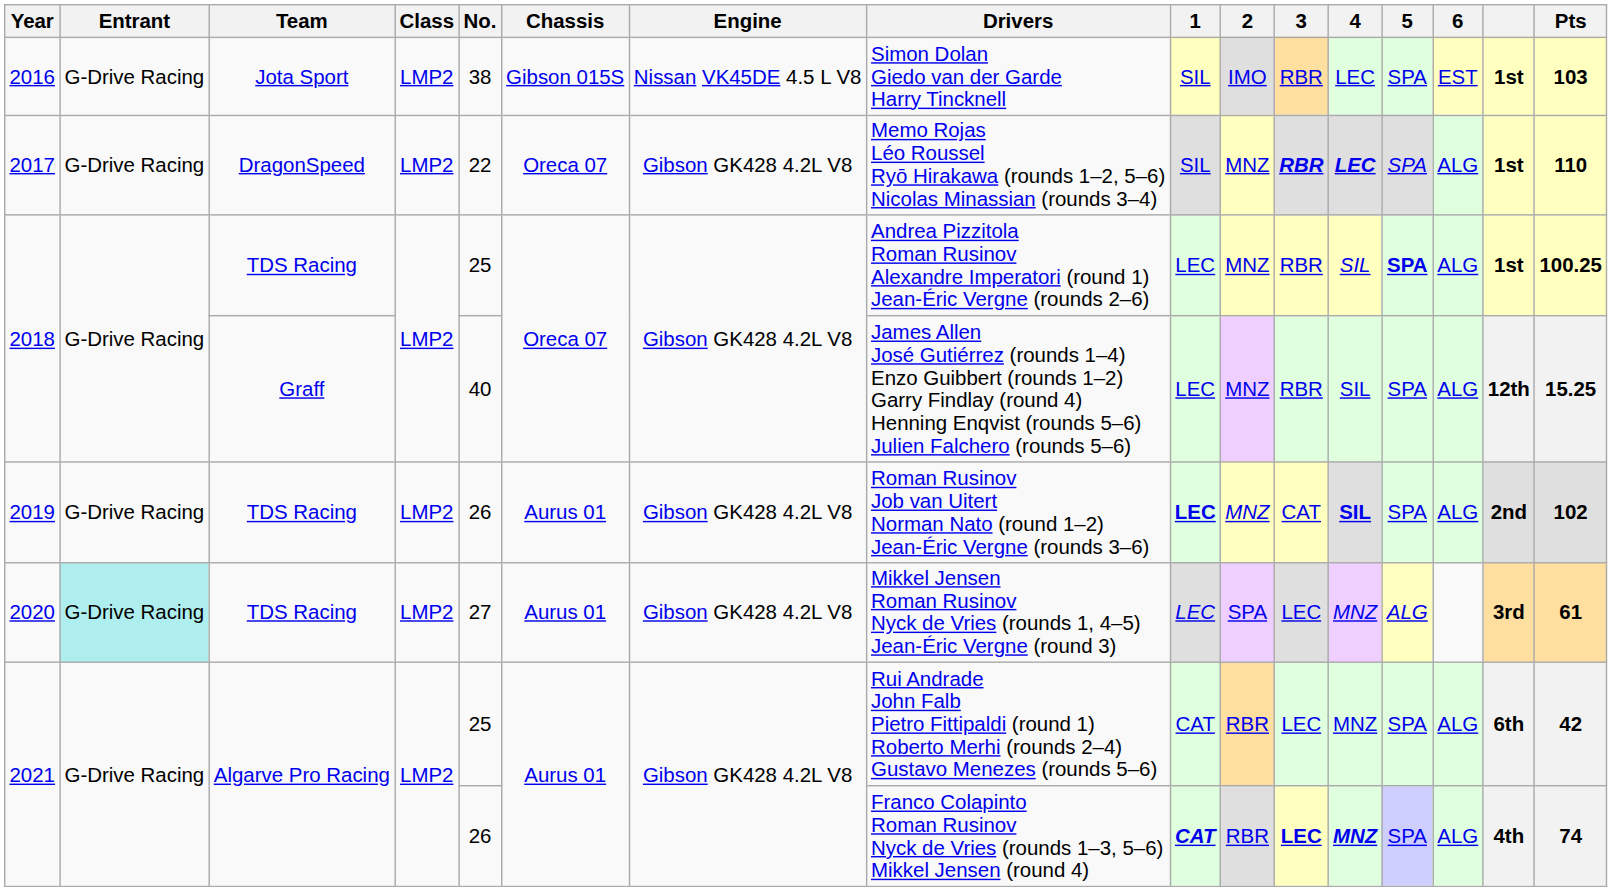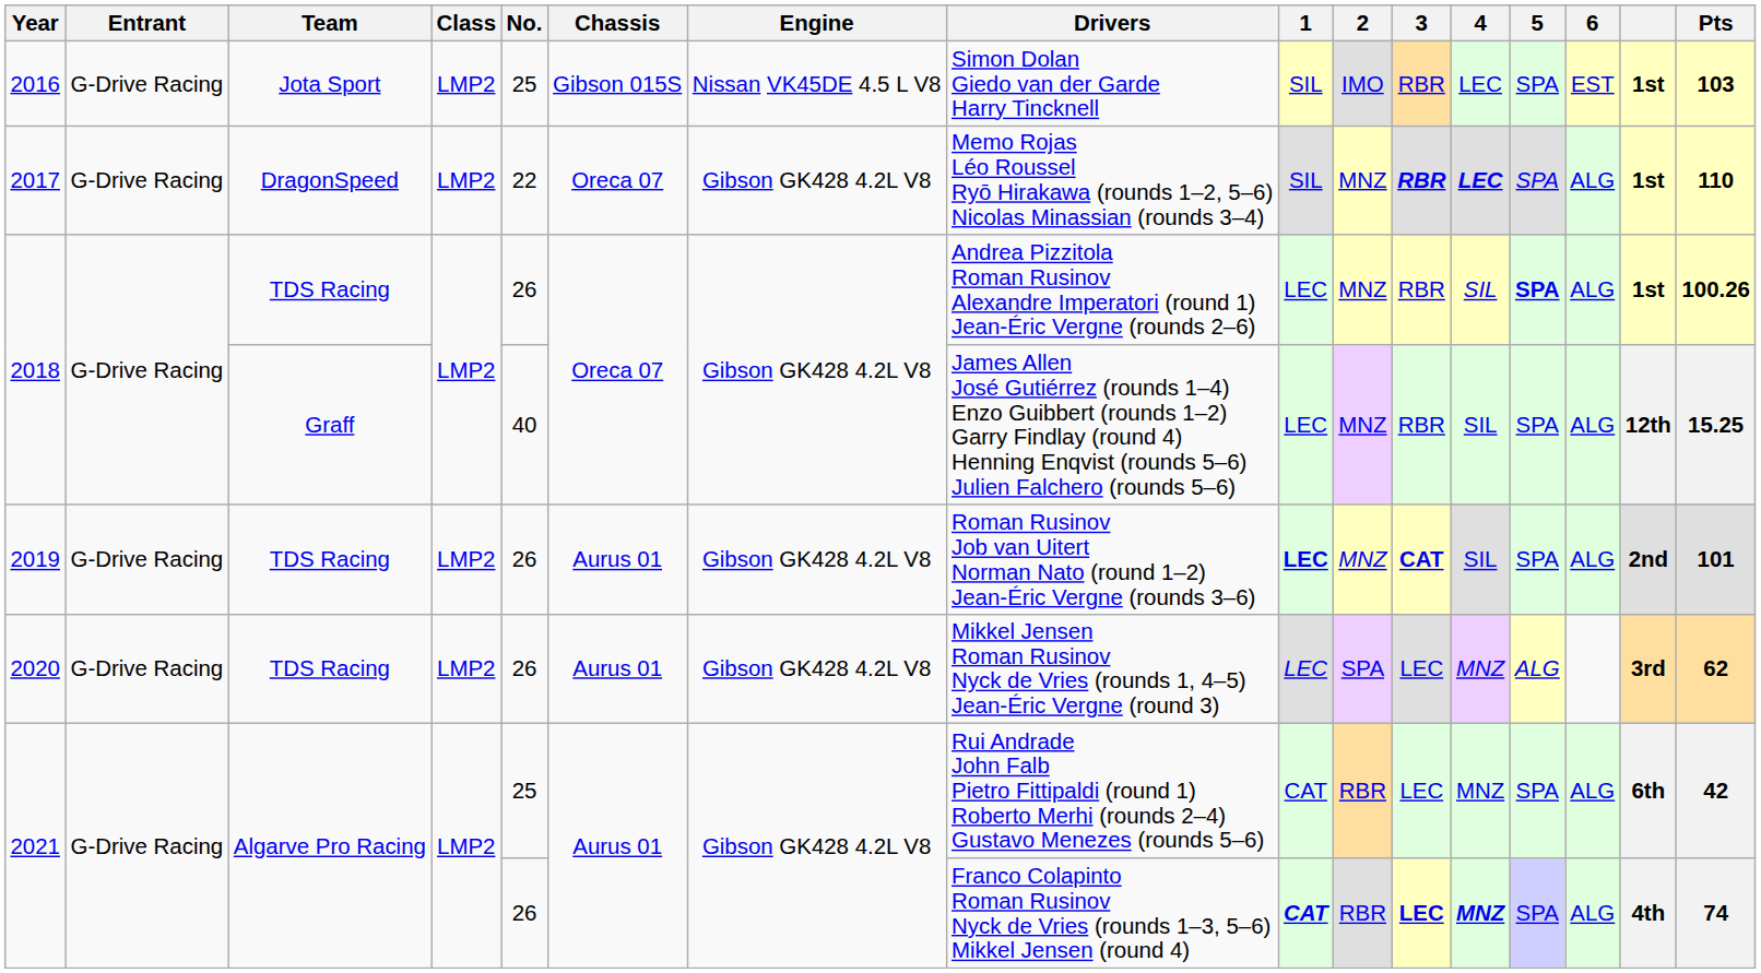2016 | No.: 38 -> 25
2018 / TDS Racing | No.: 25 -> 26
2018 / TDS Racing | Pts: 100.25 -> 100.26
2019 | 3: normal -> bold
2019 | 4: bold -> normal
2019 | Pts: 102 -> 101
2020 | Entrant: paleturquoise background -> no background
2020 | No.: 27 -> 26
2020 | Pts: 61 -> 62
